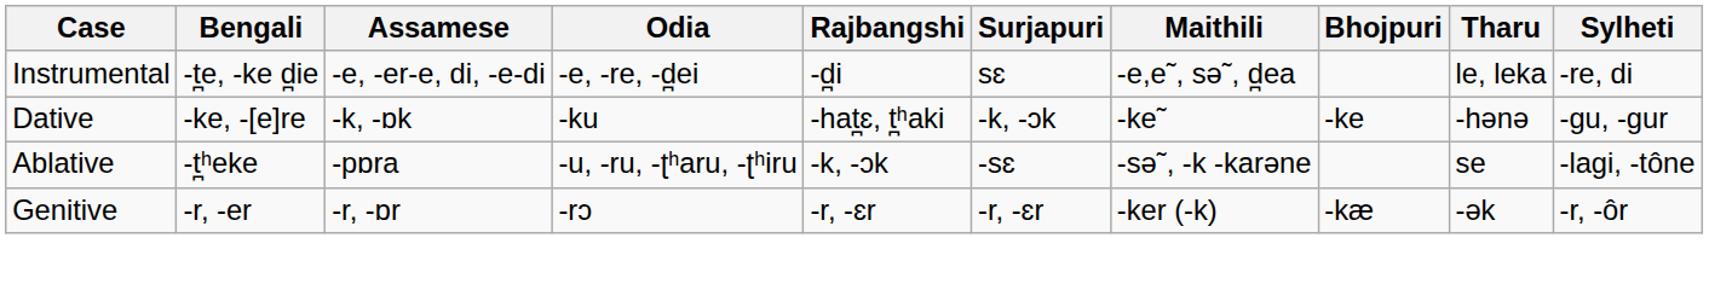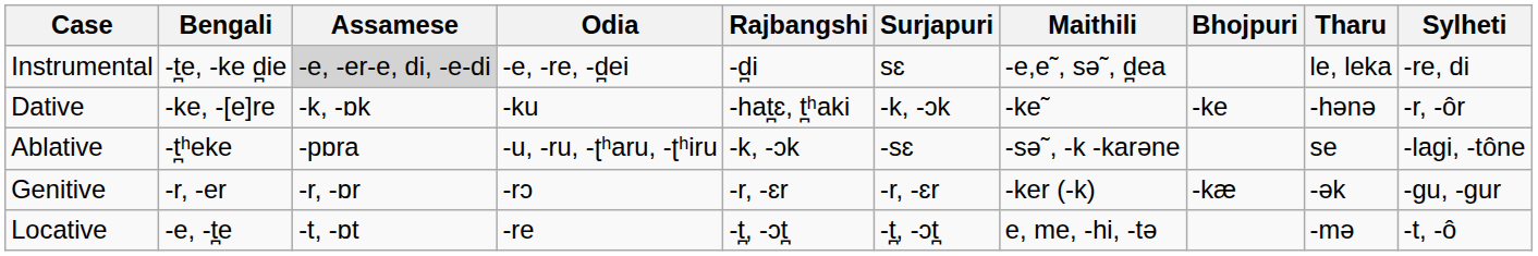Instrumental | Assamese: no background -> lightgrey background
Dative | Sylheti: -gu, -gur -> -r, -ôr
Genitive | Sylheti: -r, -ôr -> -gu, -gur
+ row: Locative | -e, -t̪e | -t, -ɒt | -re | -t̪, -ɔt̪ | -t̪, -ɔt̪ | e, me, -hi, -tə | -mə | -t, -ô
